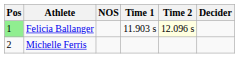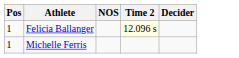- column: Time 1 | 11.903 s
Felicia Ballanger | Pos: lightgreen background -> no background
Michelle Ferris | Pos: 2 -> 1
